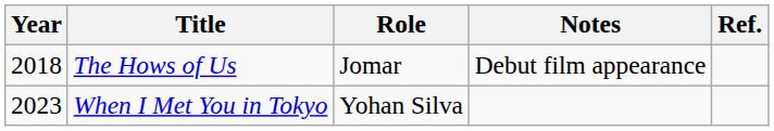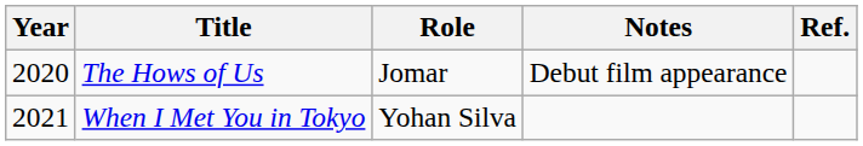The Hows of Us | Year: 2018 -> 2020
When I Met You in Tokyo | Year: 2023 -> 2021
